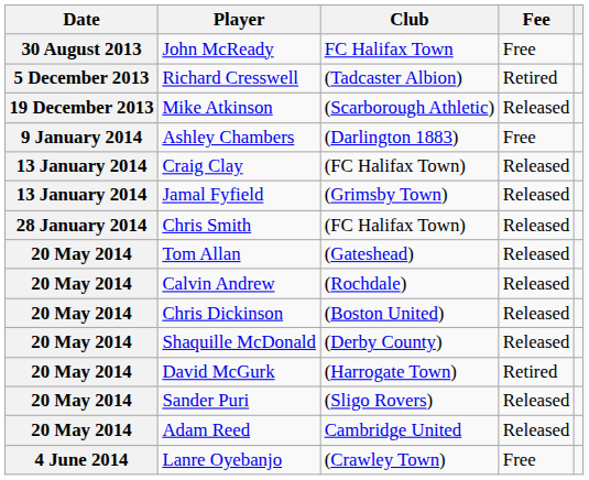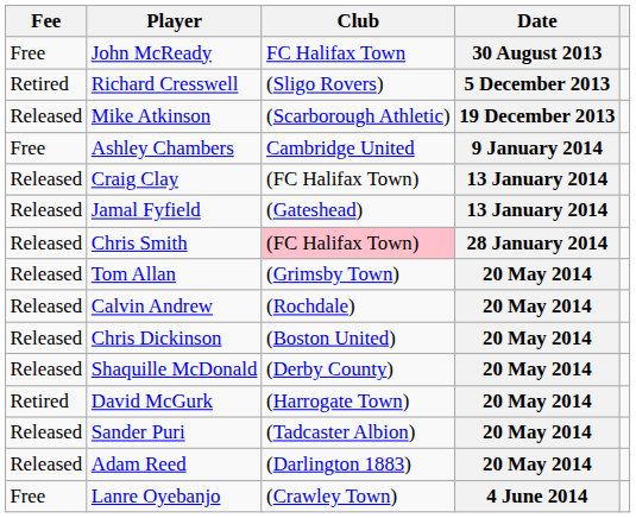columns swapped: Date <-> Fee
Richard Cresswell | Club: (Tadcaster Albion) -> (Sligo Rovers)
Ashley Chambers | Club: (Darlington 1883) -> Cambridge United
Jamal Fyfield | Club: (Grimsby Town) -> (Gateshead)
Chris Smith | Club: no background -> pink background
Tom Allan | Club: (Gateshead) -> (Grimsby Town)
Sander Puri | Club: (Sligo Rovers) -> (Tadcaster Albion)
Adam Reed | Club: Cambridge United -> (Darlington 1883)
